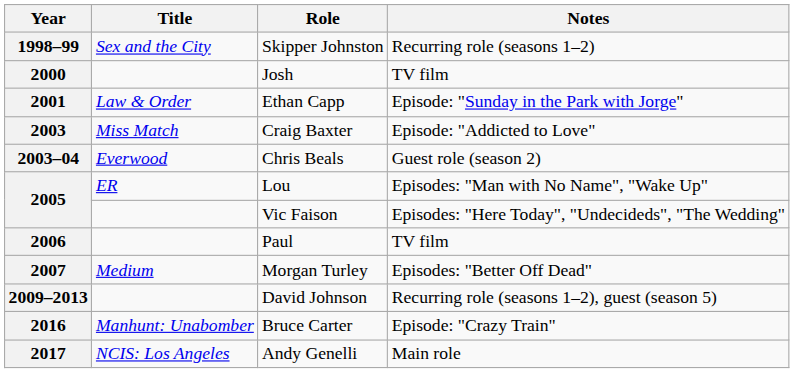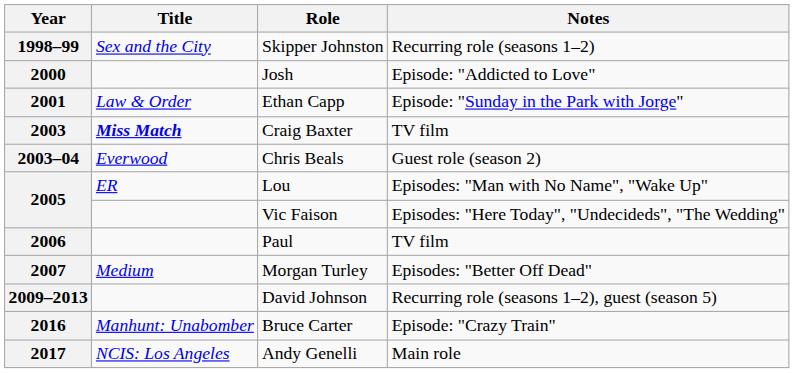2000 | Notes: TV film -> Episode: "Addicted to Love"
2003 | Title: normal -> bold
2003 | Notes: Episode: "Addicted to Love" -> TV film
